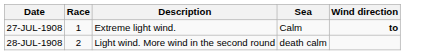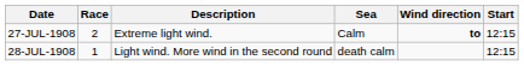+ column: Start | 12:15 | 12:15
27-JUL-1908 | Race: 1 -> 2
28-JUL-1908 | Race: 2 -> 1
